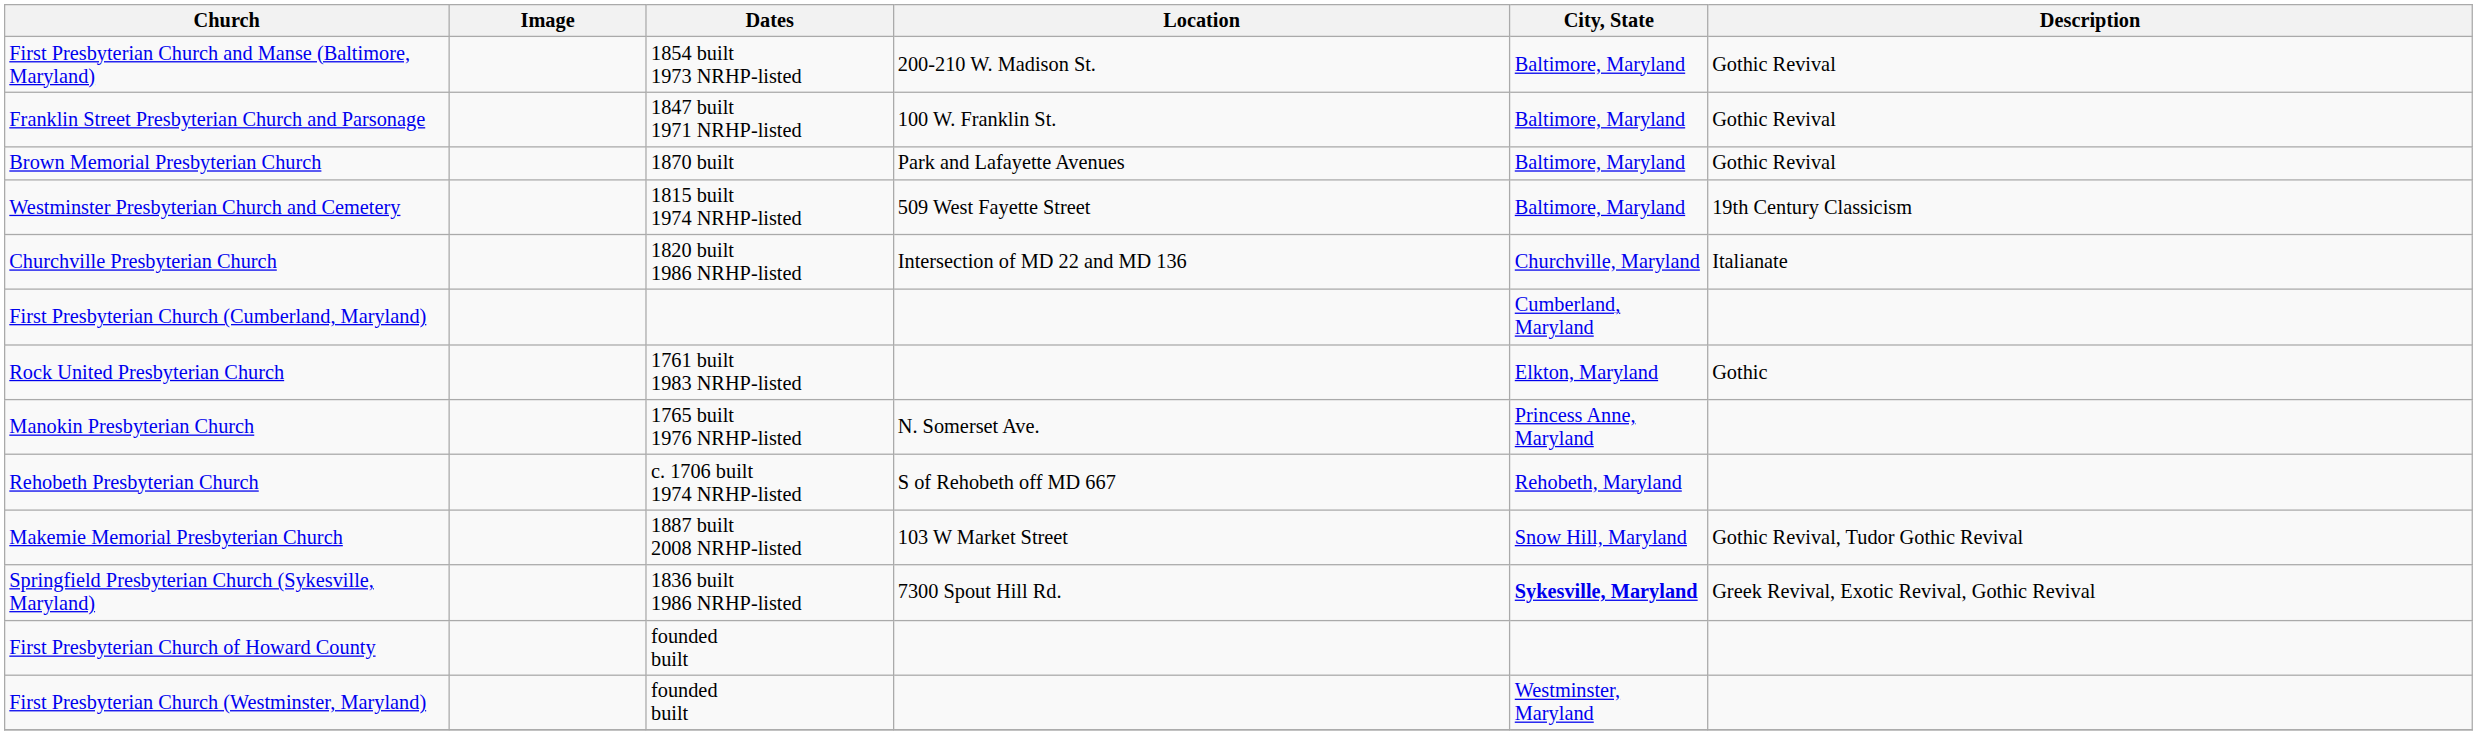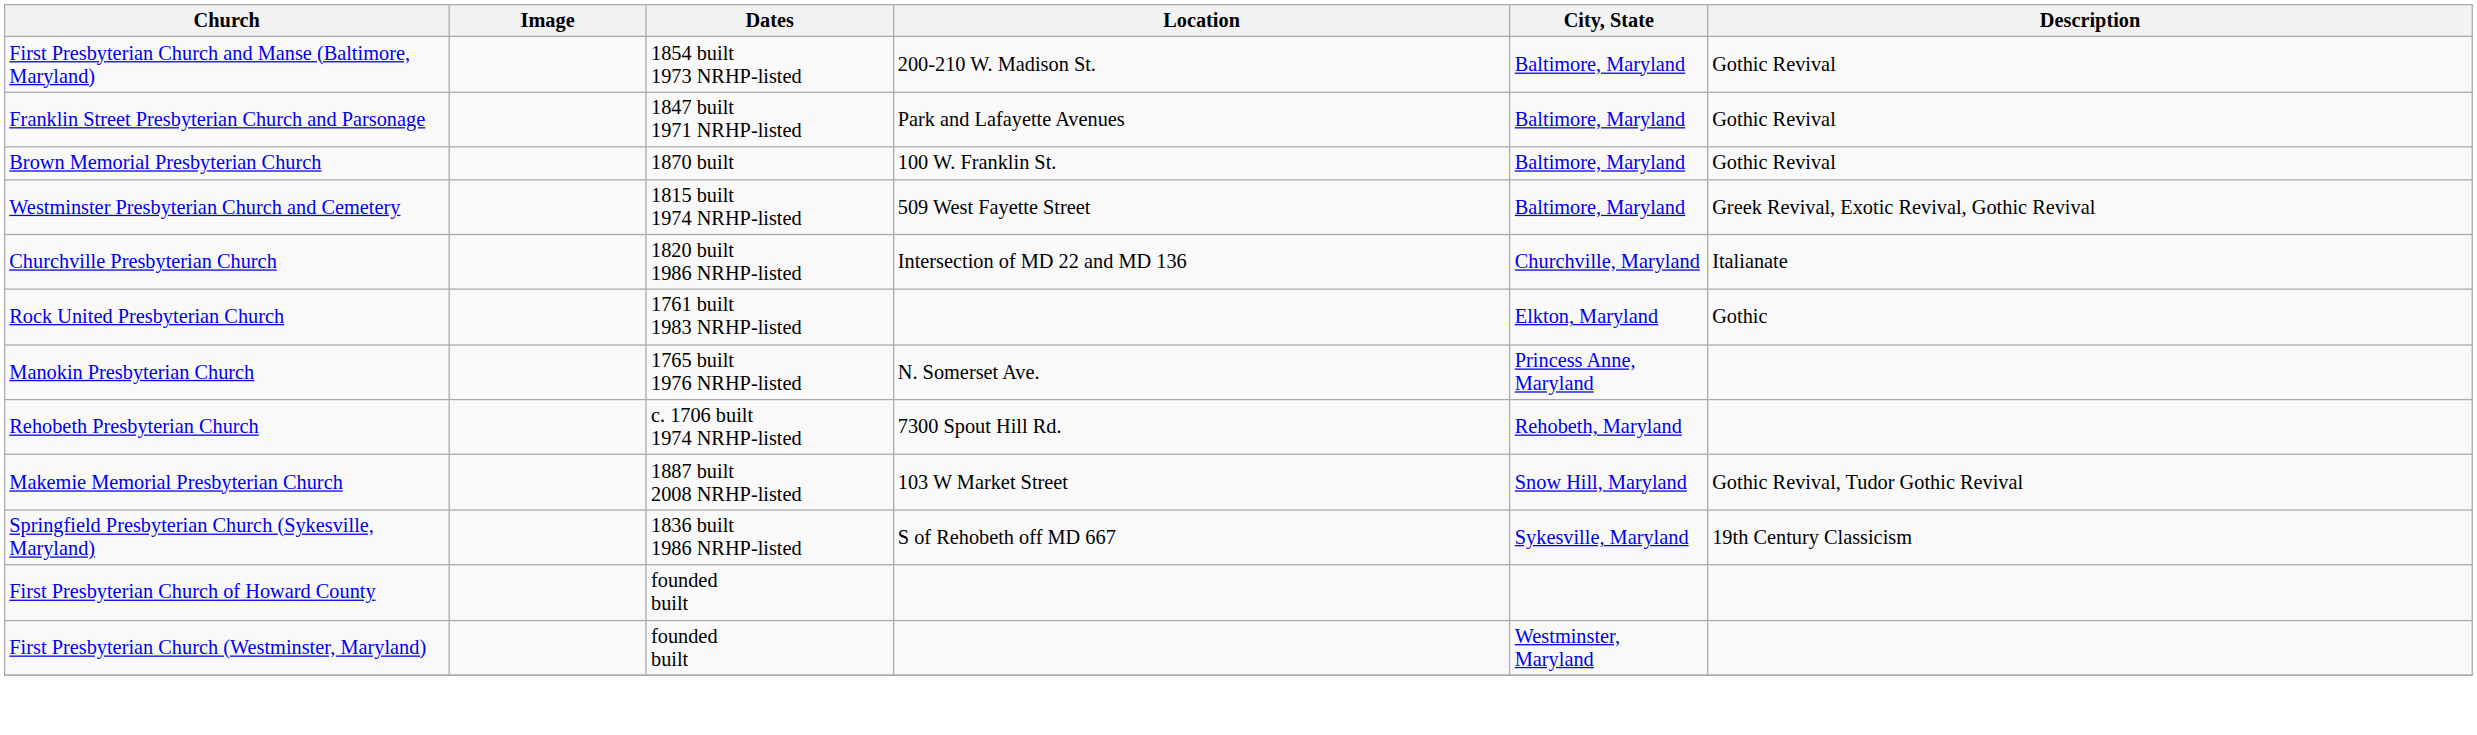Franklin Street Presbyterian Church and Parsonage | Location: 100 W. Franklin St. -> Park and Lafayette Avenues
Brown Memorial Presbyterian Church | Location: Park and Lafayette Avenues -> 100 W. Franklin St.
Westminster Presbyterian Church and Cemetery | Description: 19th Century Classicism -> Greek Revival, Exotic Revival, Gothic Revival
- row: First Presbyterian Church (Cumberland, Maryland) | Cumberland, Maryland
Rehobeth Presbyterian Church | Location: S of Rehobeth off MD 667 -> 7300 Spout Hill Rd.
Springfield Presbyterian Church (Sykesville, Maryland) | Location: 7300 Spout Hill Rd. -> S of Rehobeth off MD 667
Springfield Presbyterian Church (Sykesville, Maryland) | City, State: bold -> normal
Springfield Presbyterian Church (Sykesville, Maryland) | Description: Greek Revival, Exotic Revival, Gothic Revival -> 19th Century Classicism
